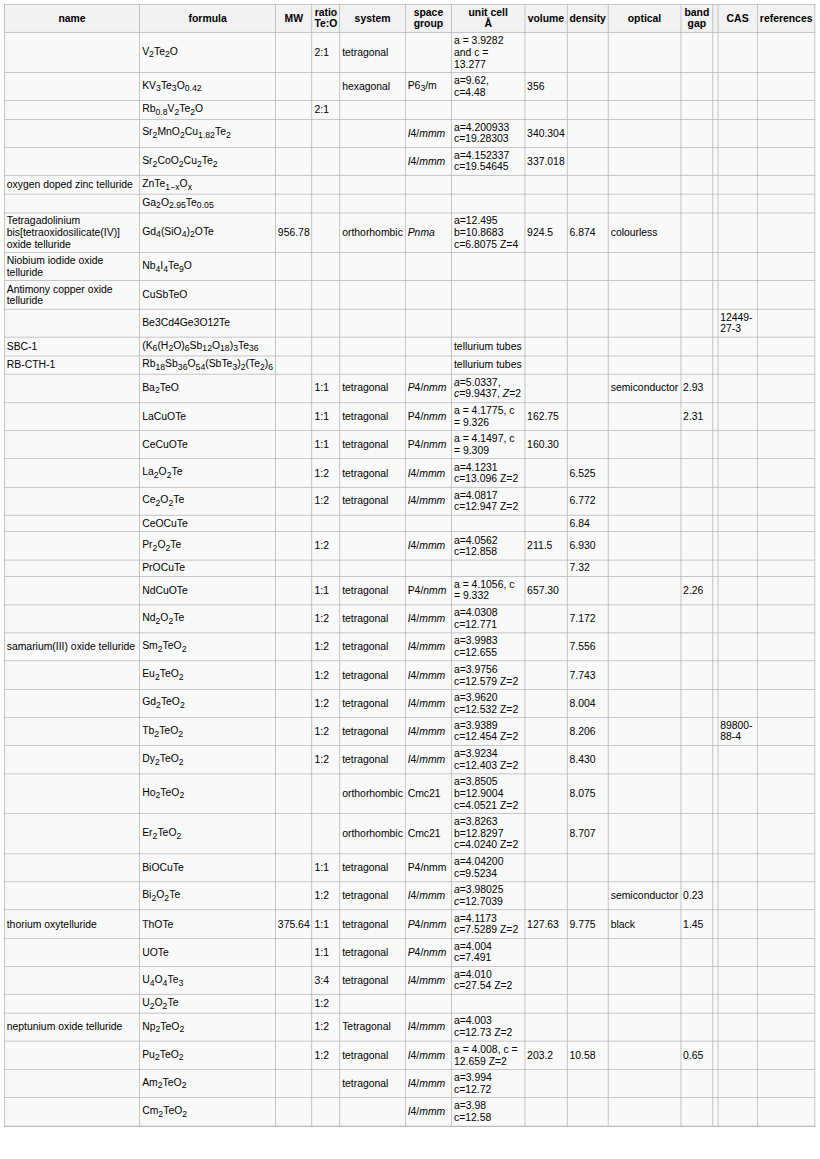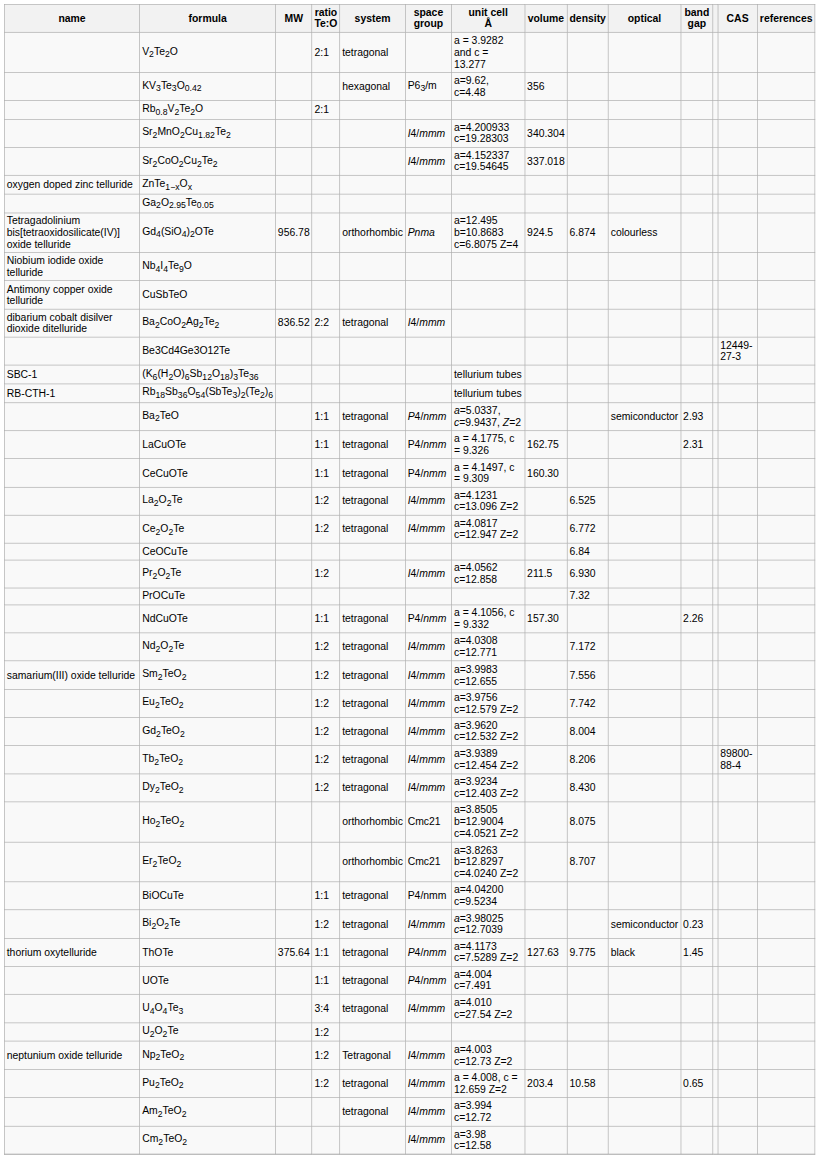+ row: dibarium cobalt disilver dioxide ditelluride | Ba2CoO2Ag2Te2 | 836.52 | 2:2 | tetragonal | I4/mmm
NdCuOTe | volume: 657.30 -> 157.30
Eu2TeO2 | density: 7.743 -> 7.742
Pu2TeO2 | volume: 203.2 -> 203.4
